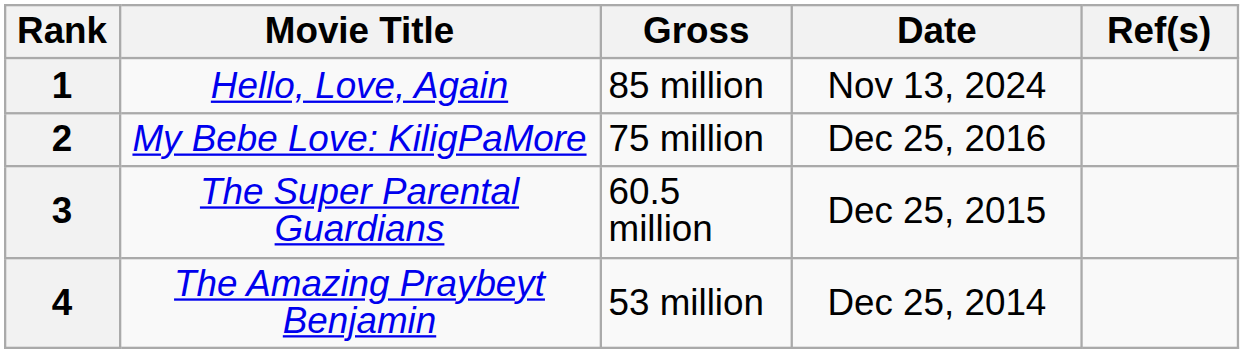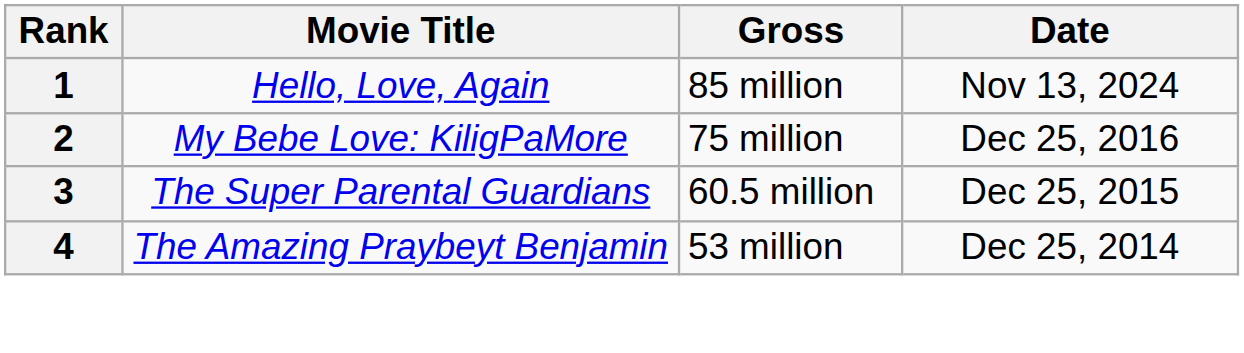- column: Ref(s)
